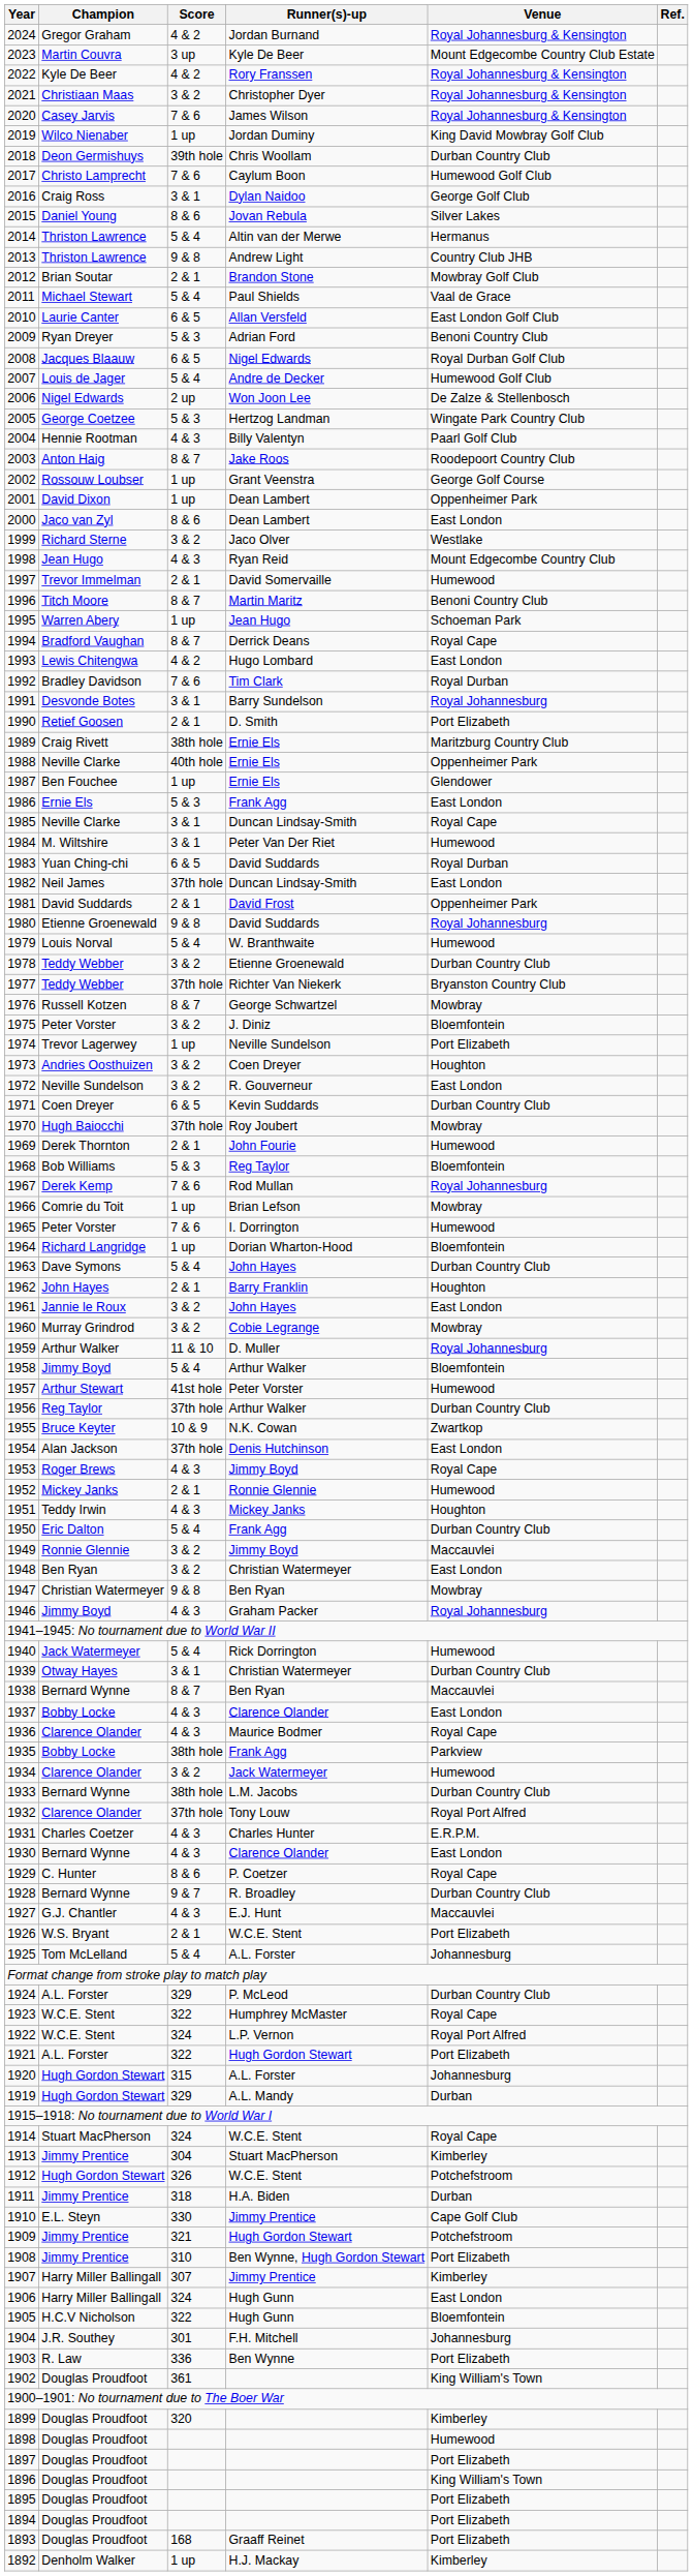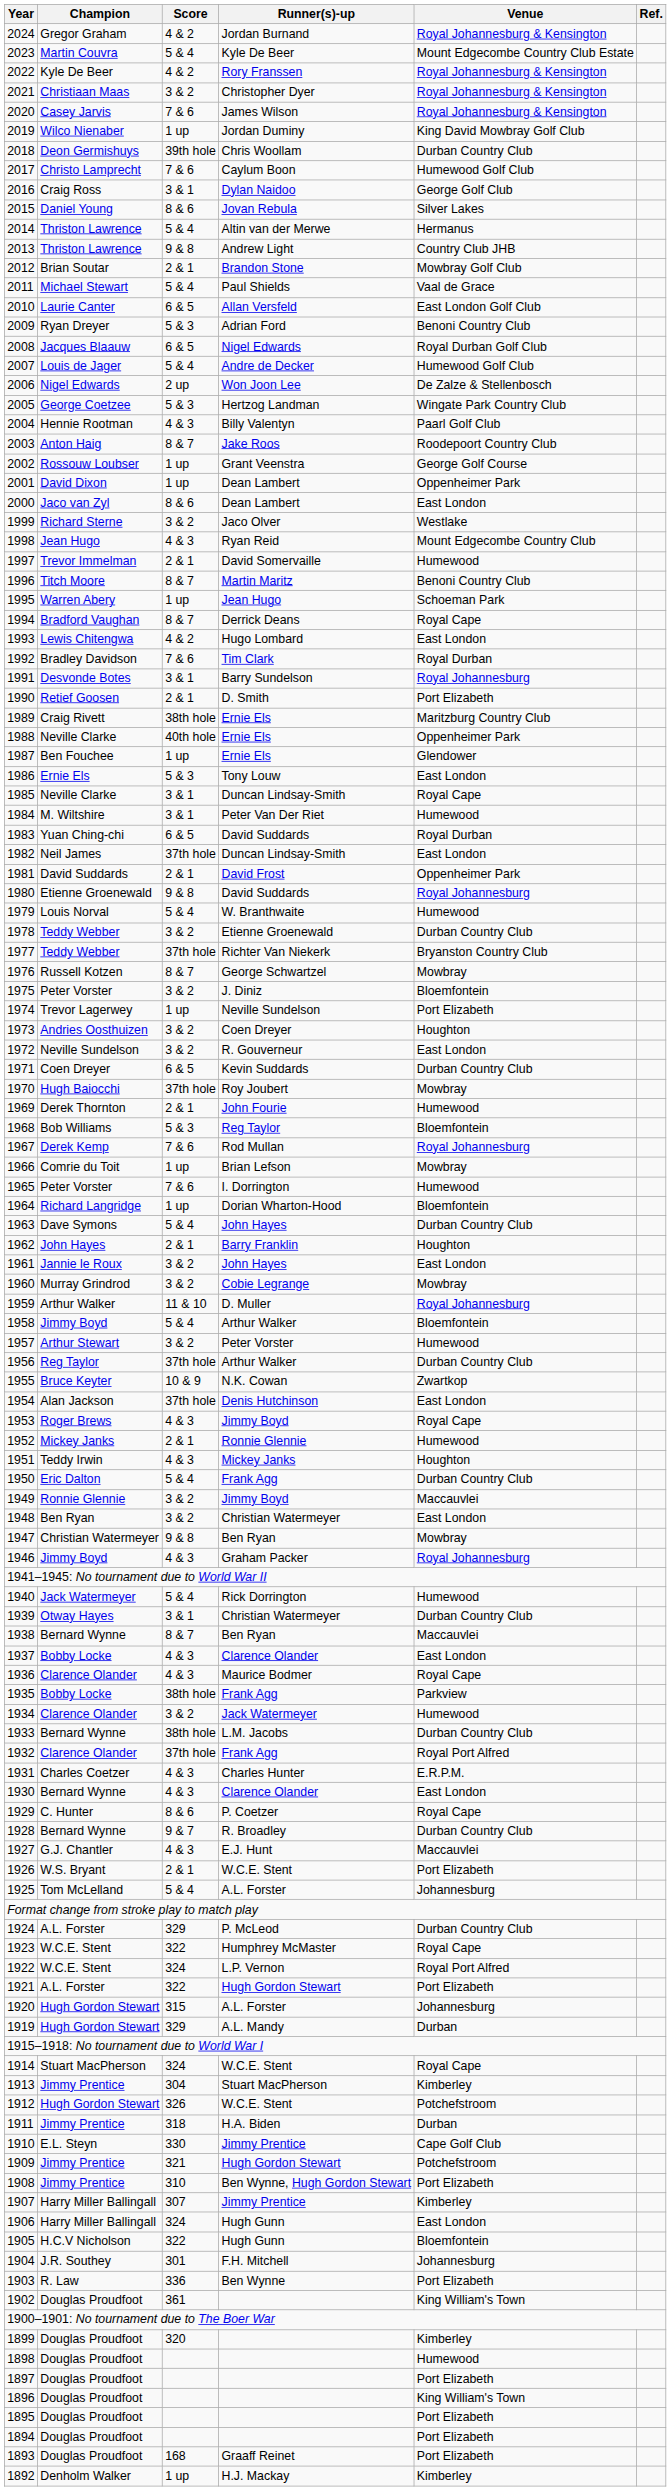2023 | Score: 3 up -> 5 & 4
1986 | Runner(s)-up: Frank Agg -> Tony Louw
1957 | Score: 41st hole -> 3 & 2
1932 | Runner(s)-up: Tony Louw -> Frank Agg
